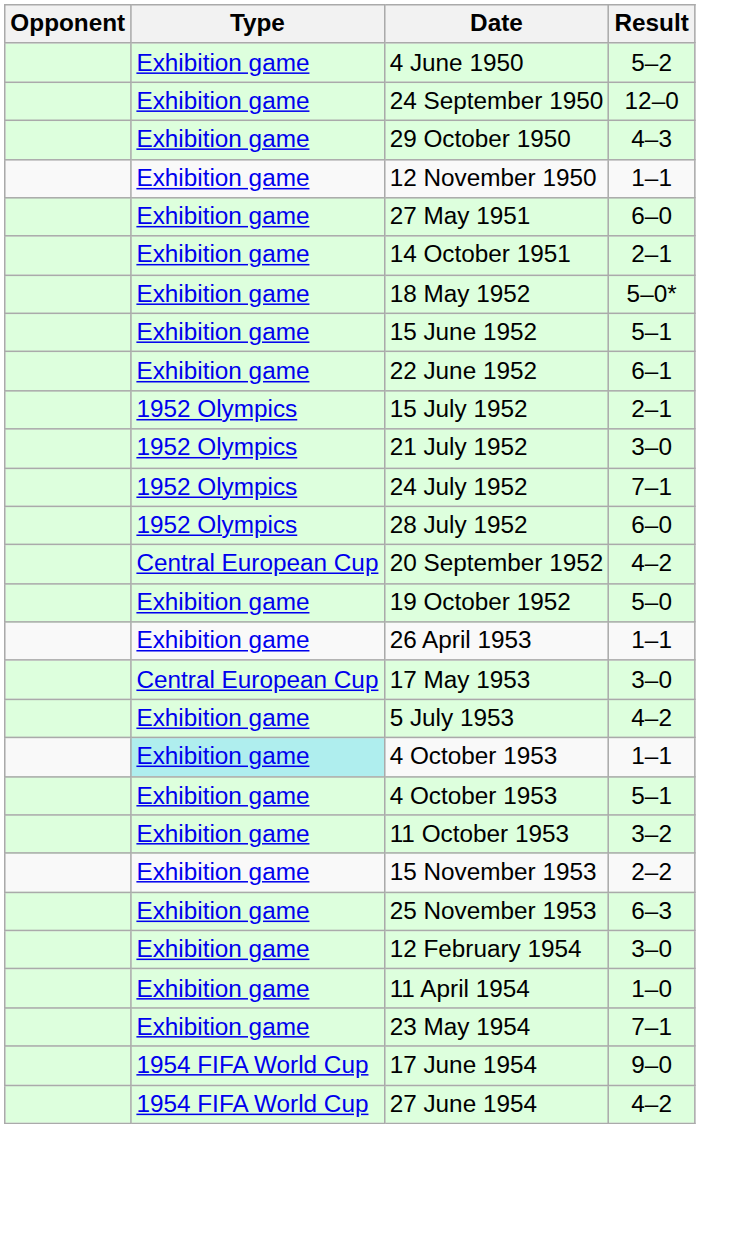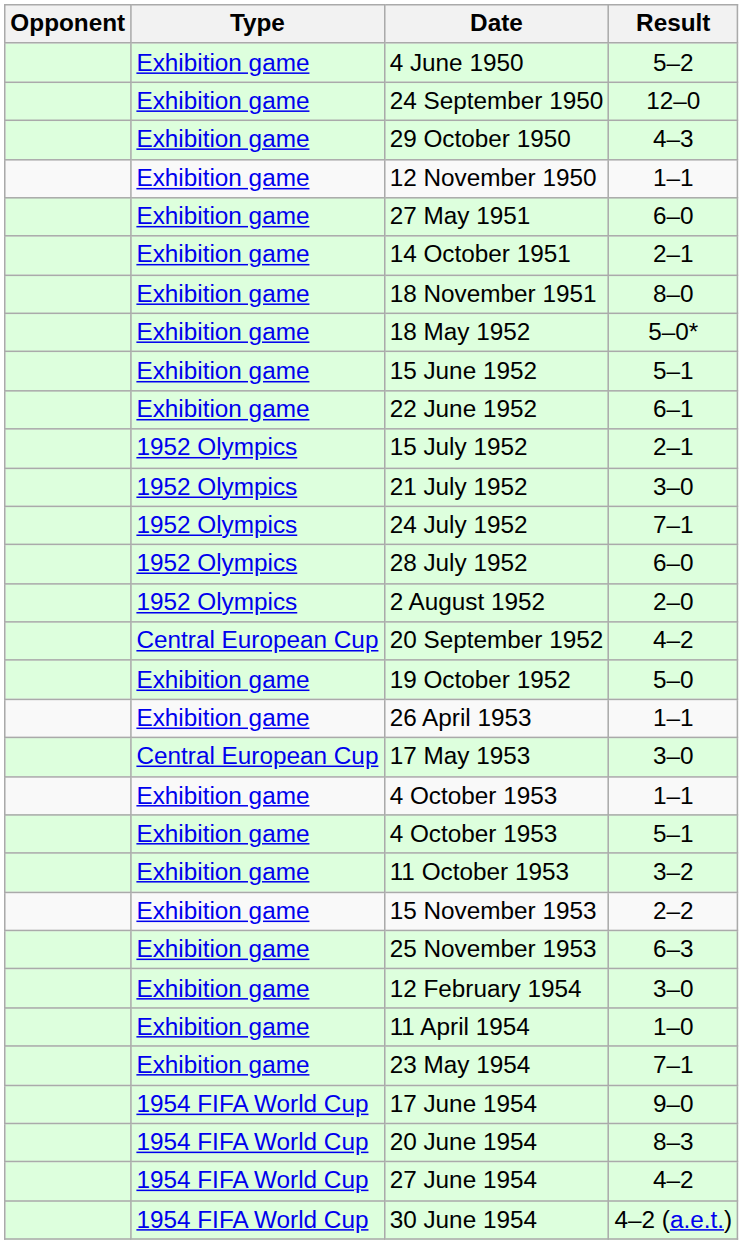+ row: Exhibition game | 18 November 1951 | 8–0
+ row: 1952 Olympics | 2 August 1952 | 2–0
- row: Exhibition game | 5 July 1953 | 4–2
4 October 1953 / 1–1 | Type: paleturquoise background -> no background
+ row: 1954 FIFA World Cup | 20 June 1954 | 8–3
+ row: 1954 FIFA World Cup | 30 June 1954 | 4–2 (a.e.t.)
